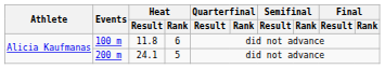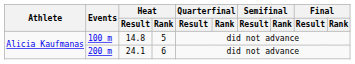100 m | Heat / Result: 11.8 -> 14.8
100 m | Heat / Rank: 6 -> 5
200 m | Heat / Rank: 5 -> 6
